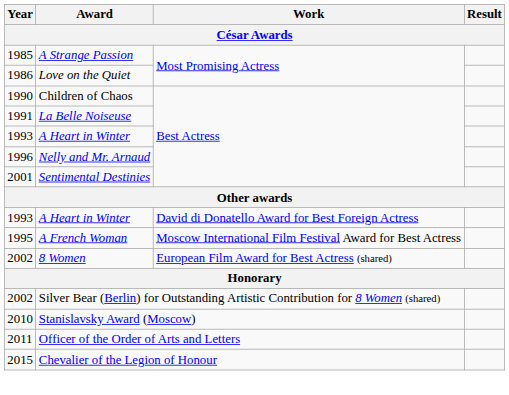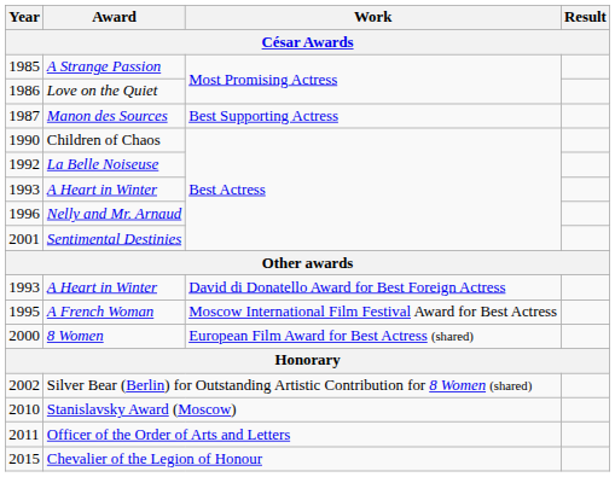+ row: 1987 | Manon des Sources | Best Supporting Actress
La Belle Noiseuse | Year: 1991 -> 1992
8 Women | Year: 2002 -> 2000
